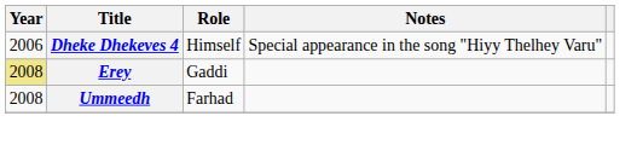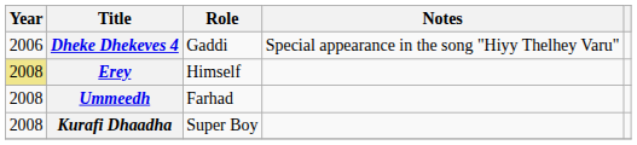Dheke Dhekeves 4 | Role: Himself -> Gaddi
Erey | Role: Gaddi -> Himself
+ row: 2008 | Kurafi Dhaadha | Super Boy
